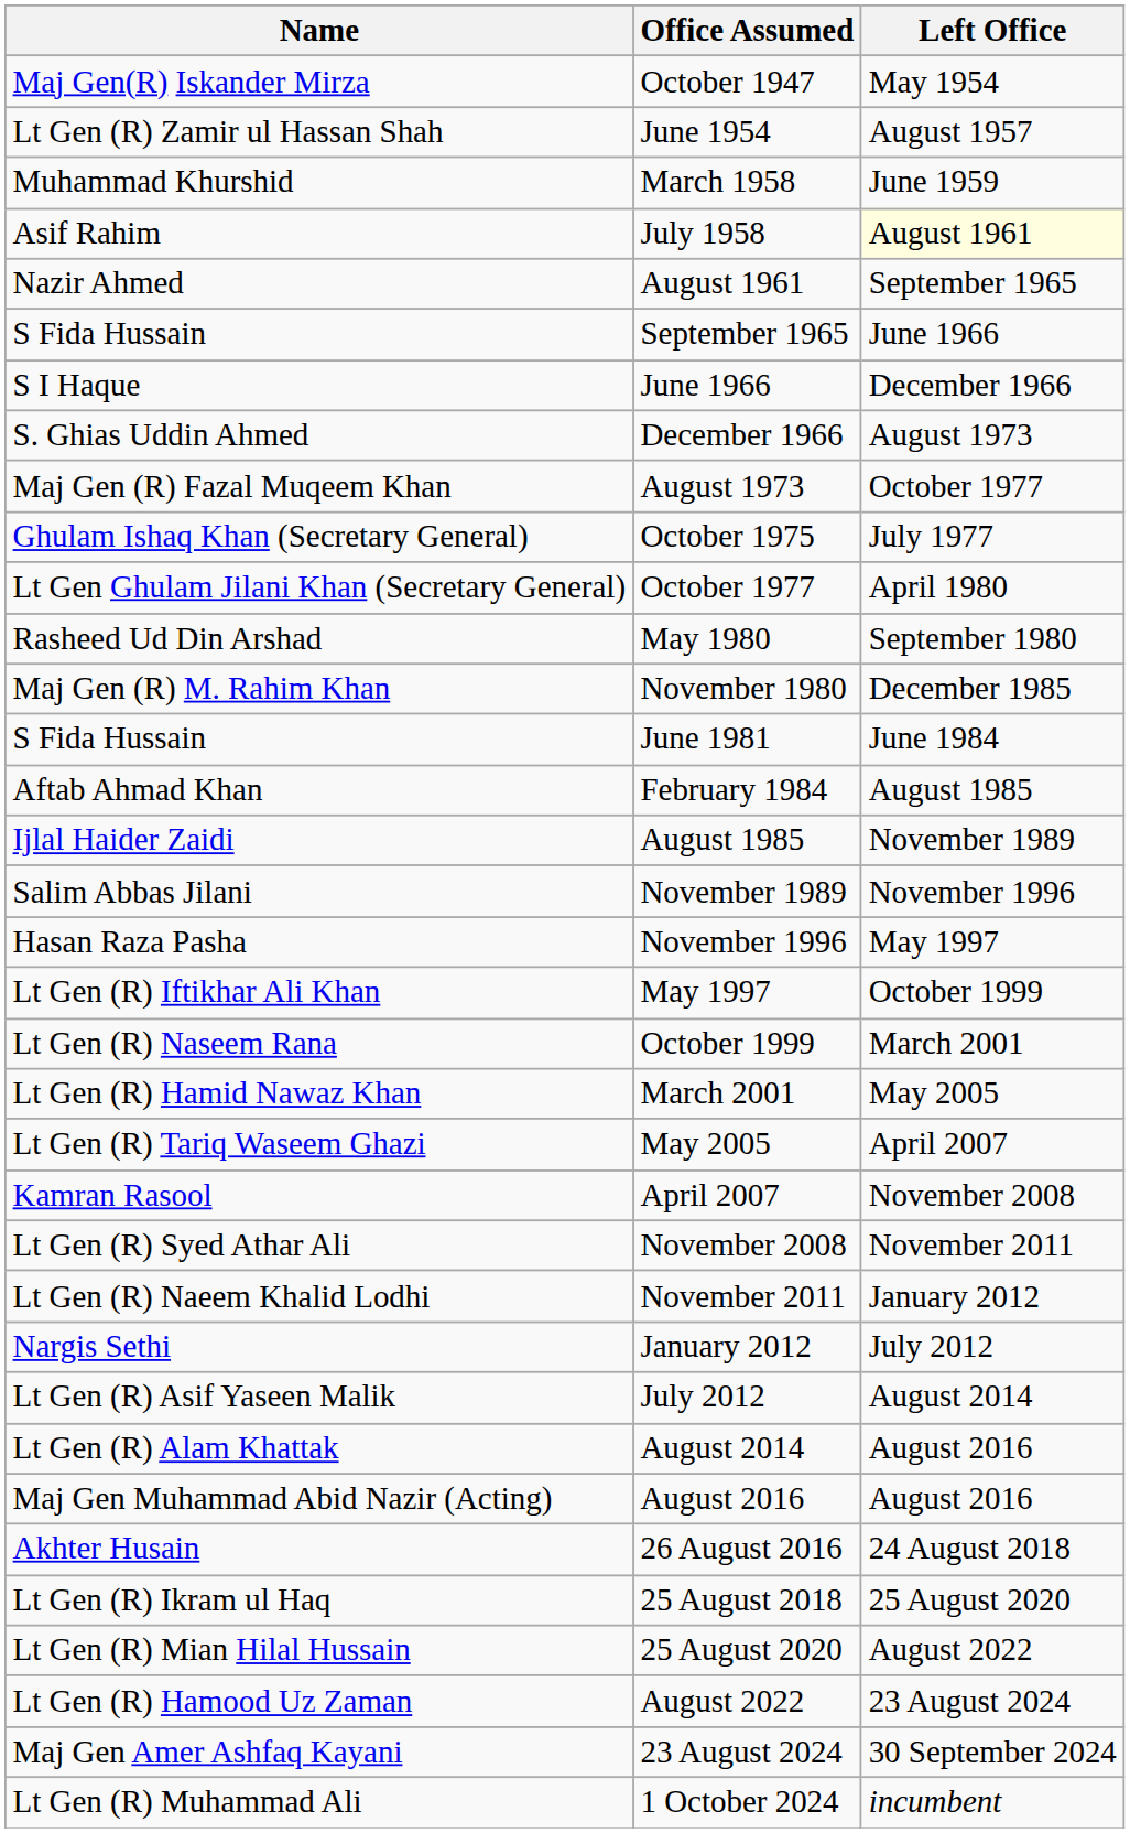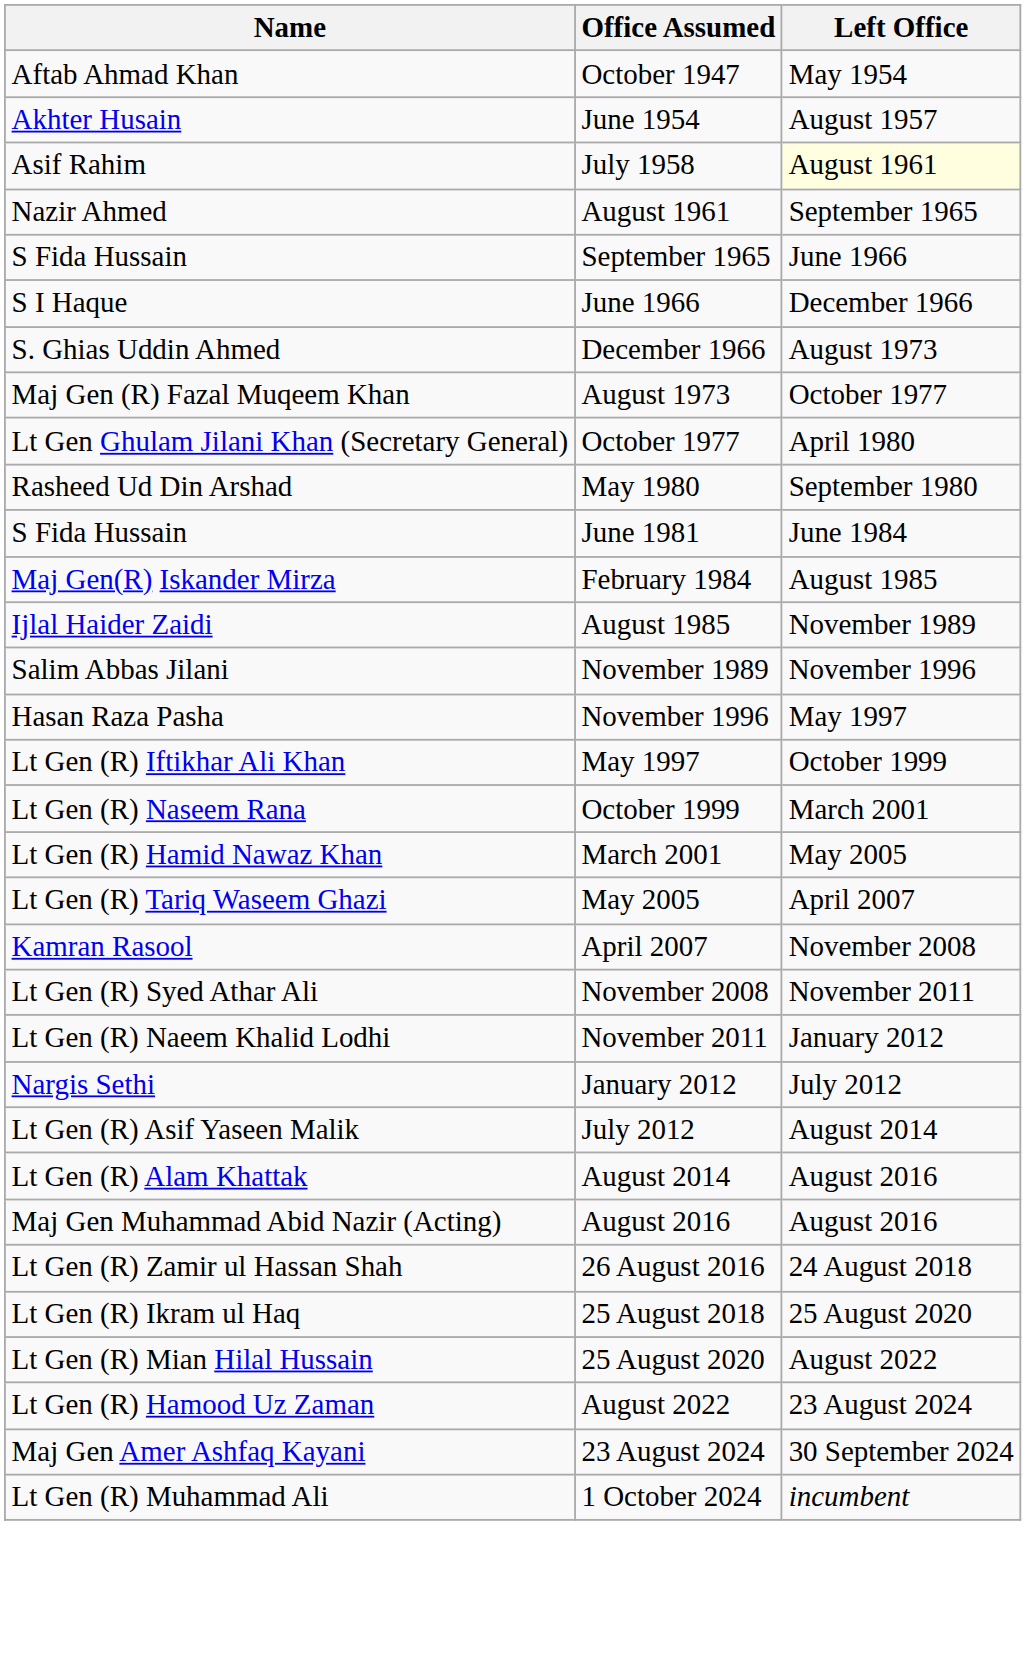October 1947 | Name: Maj Gen(R) Iskander Mirza -> Aftab Ahmad Khan
June 1954 | Name: Lt Gen (R) Zamir ul Hassan Shah -> Akhter Husain
- row: Muhammad Khurshid | March 1958 | June 1959
- row: Ghulam Ishaq Khan (Secretary General) | October 1975 | July 1977
- row: Maj Gen (R) M. Rahim Khan | November 1980 | December 1985
February 1984 | Name: Aftab Ahmad Khan -> Maj Gen(R) Iskander Mirza
26 August 2016 | Name: Akhter Husain -> Lt Gen (R) Zamir ul Hassan Shah
